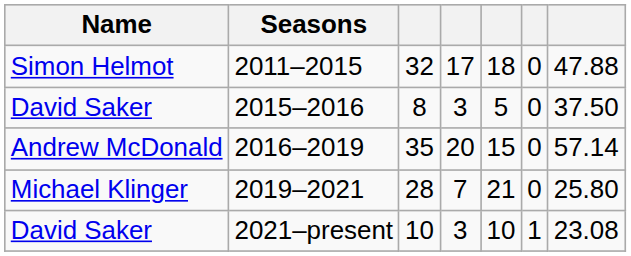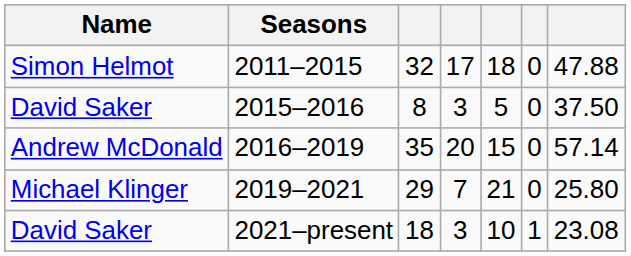2019–2021 | column 3: 28 -> 29
2021–present | column 3: 10 -> 18
